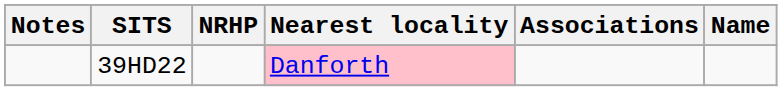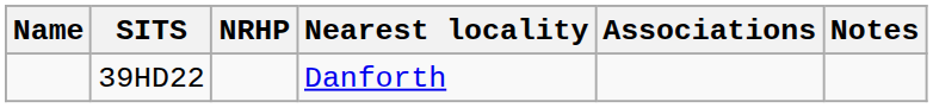columns swapped: Name <-> Notes
39HD22 | Nearest locality: pink background -> no background
